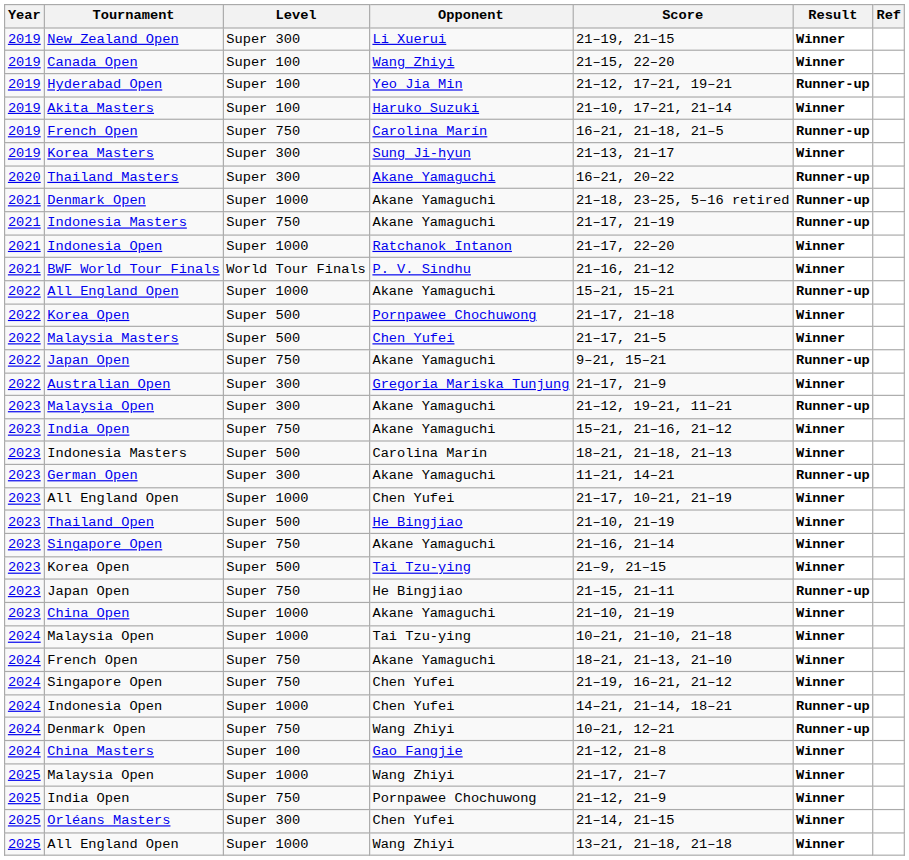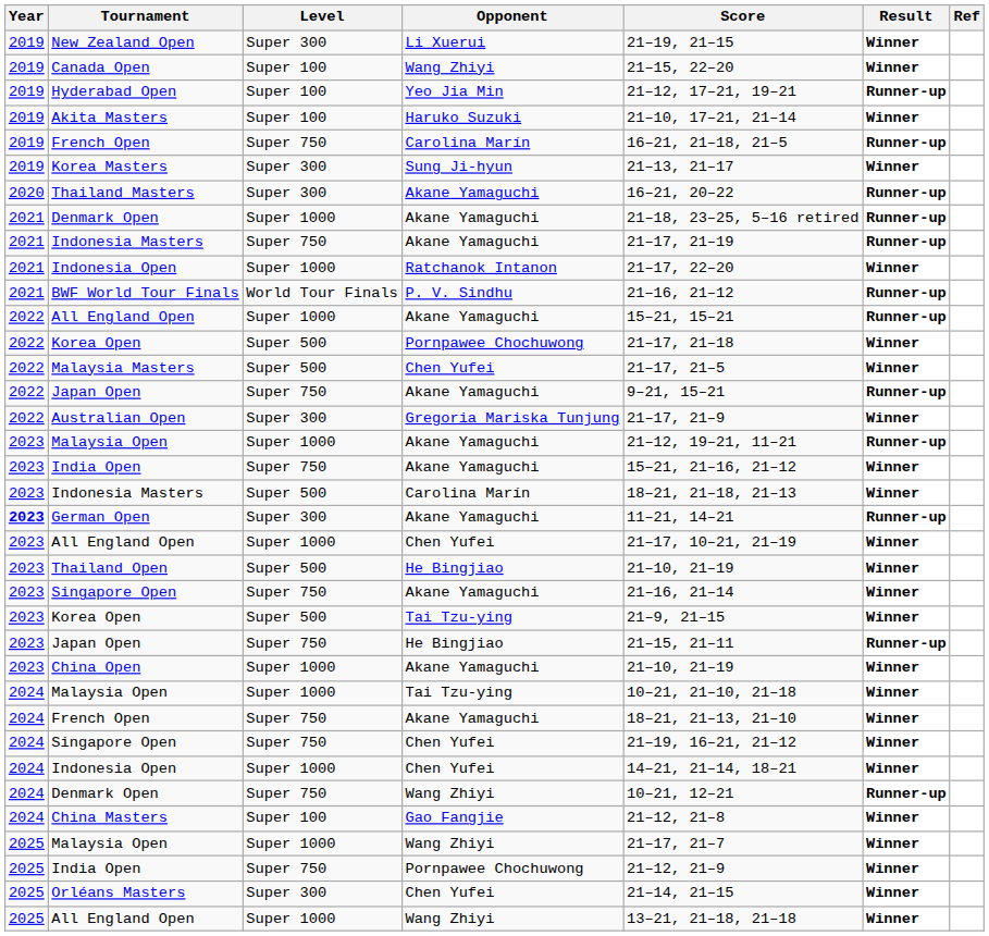BWF World Tour Finals | Result: Winner -> Runner-up
Malaysia Open / Akane Yamaguchi | Level: Super 300 -> Super 1000
German Open | Year: normal -> bold
Indonesia Open / Chen Yufei | Result: Runner-up -> Winner
